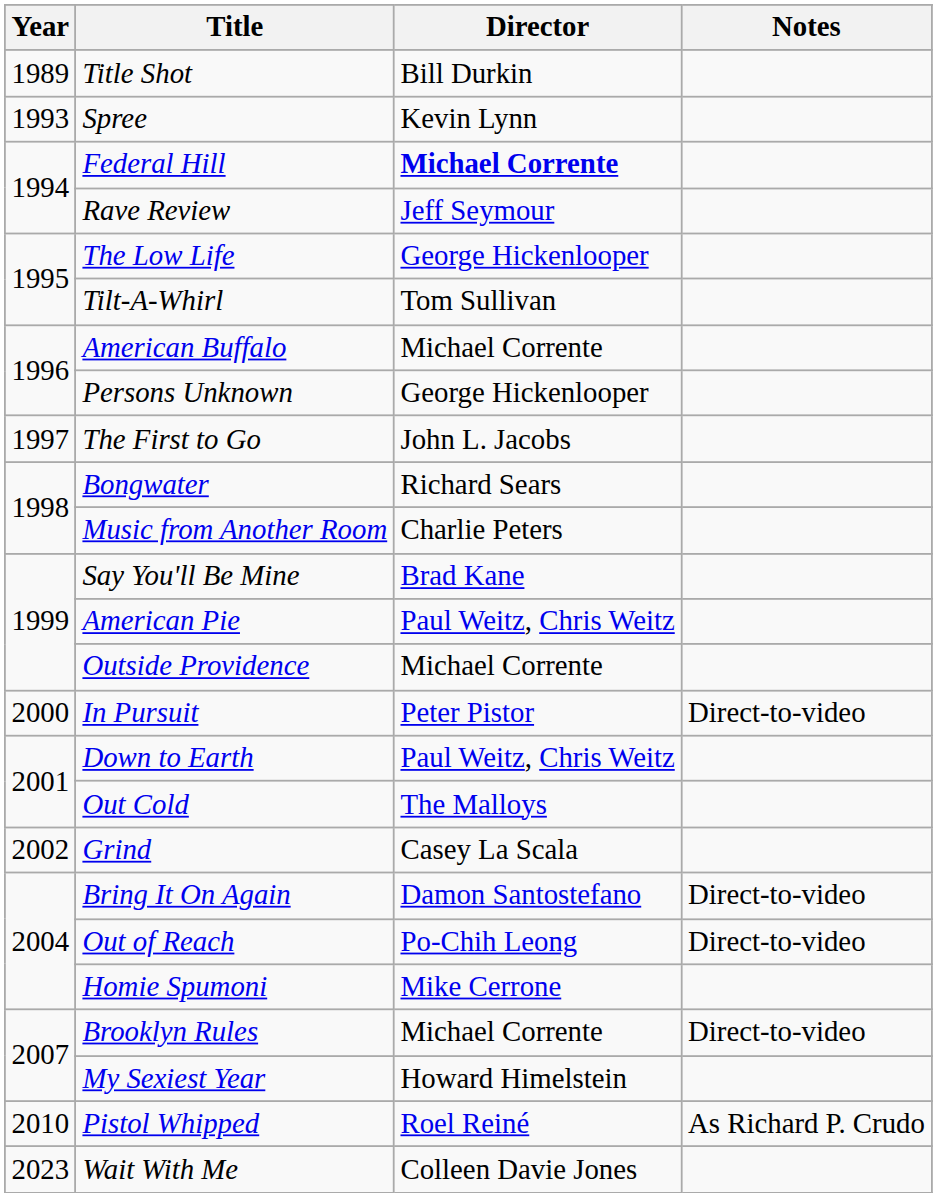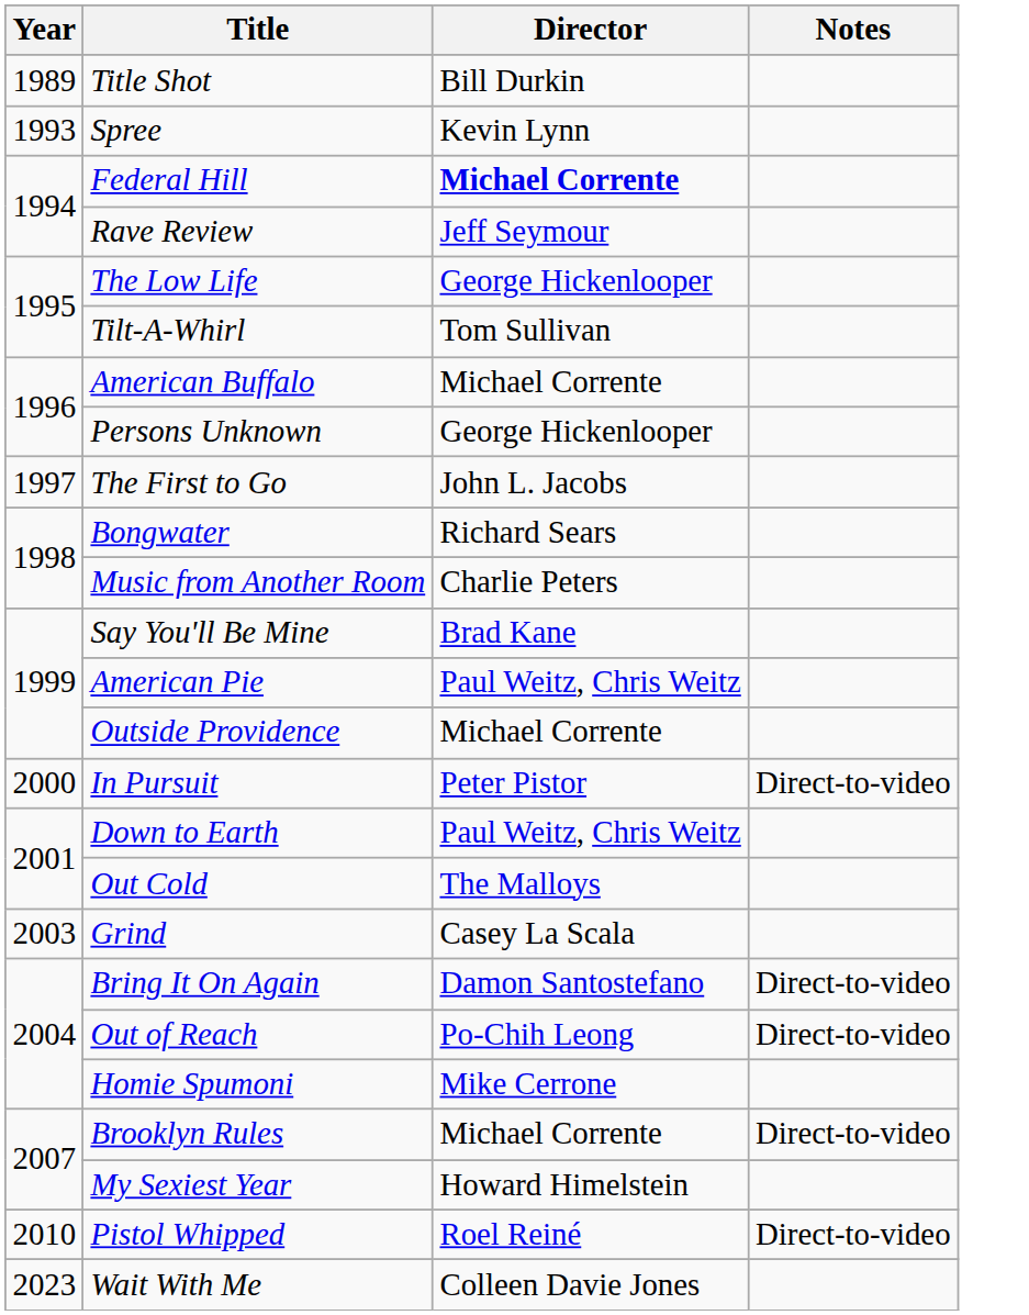Grind | Year: 2002 -> 2003
Pistol Whipped | Notes: As Richard P. Crudo -> Direct-to-video
